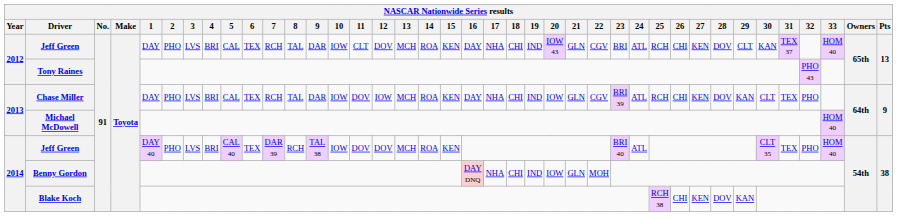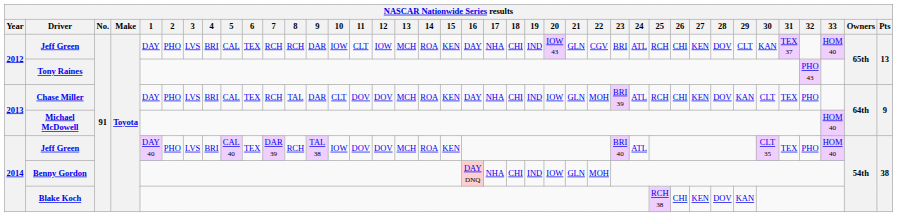2012 / Jeff Green | 8: TAL -> RCH
2012 / Jeff Green | 12: DOV -> IOW
Chase Miller | 10: IOW -> CLT
Chase Miller | 12: IOW -> DOV
Chase Miller | 22: CGV -> MOH
